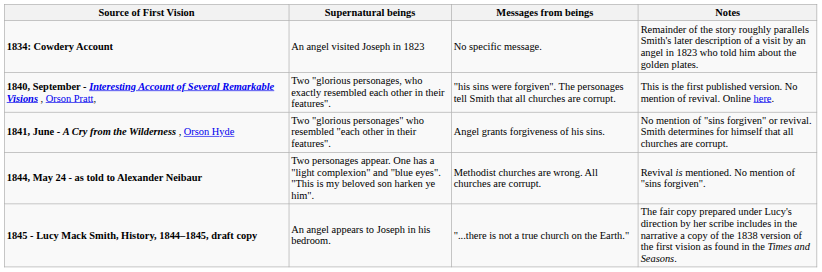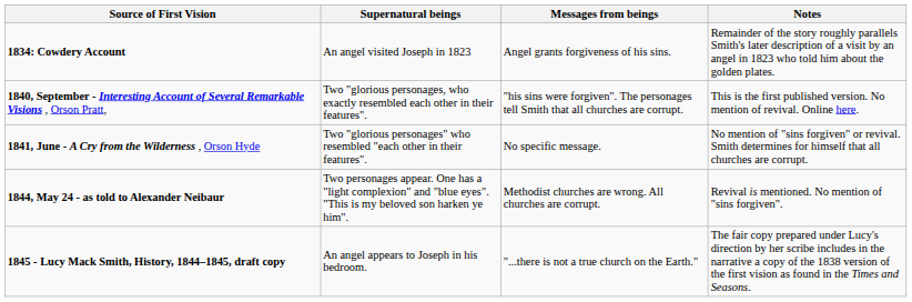1834: Cowdery Account | Messages from beings: No specific message. -> Angel grants forgiveness of his sins.
1841, June - A Cry from the Wilderness , Orson Hyde | Messages from beings: Angel grants forgiveness of his sins. -> No specific message.
